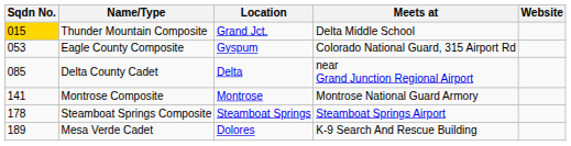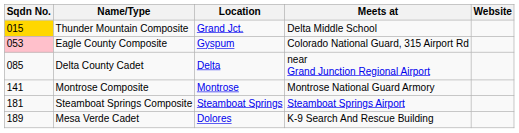Eagle County Composite | Sqdn No.: no background -> pink background
Steamboat Springs Composite | Sqdn No.: 178 -> 181
